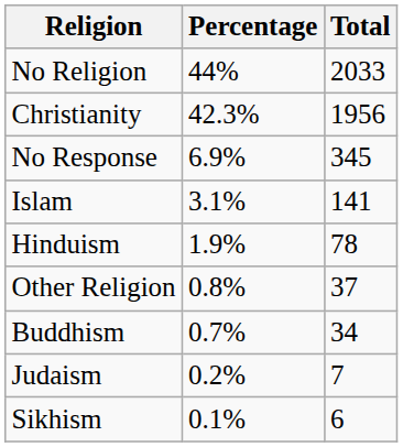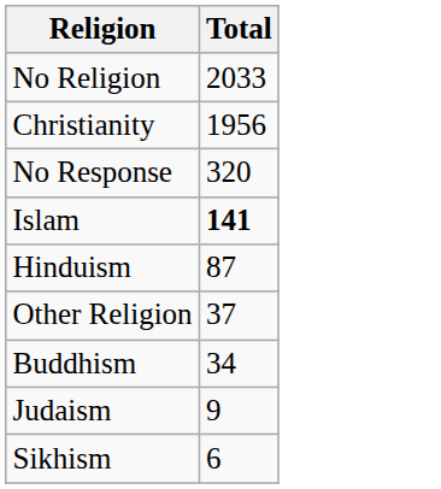- column: Percentage | 44% | 42.3% | 6.9% | 3.1% | 1.9% | 0.8% | 0.7% | 0.2% | 0.1%
No Response | Total: 345 -> 320
Islam | Total: normal -> bold
Hinduism | Total: 78 -> 87
Judaism | Total: 7 -> 9
